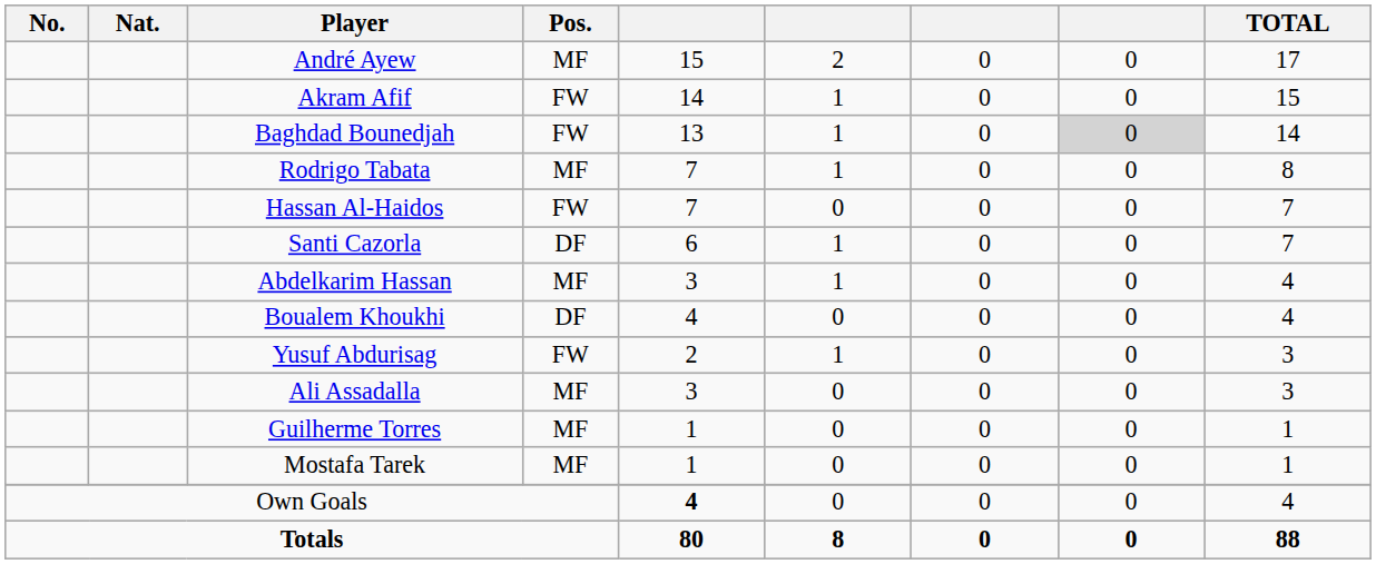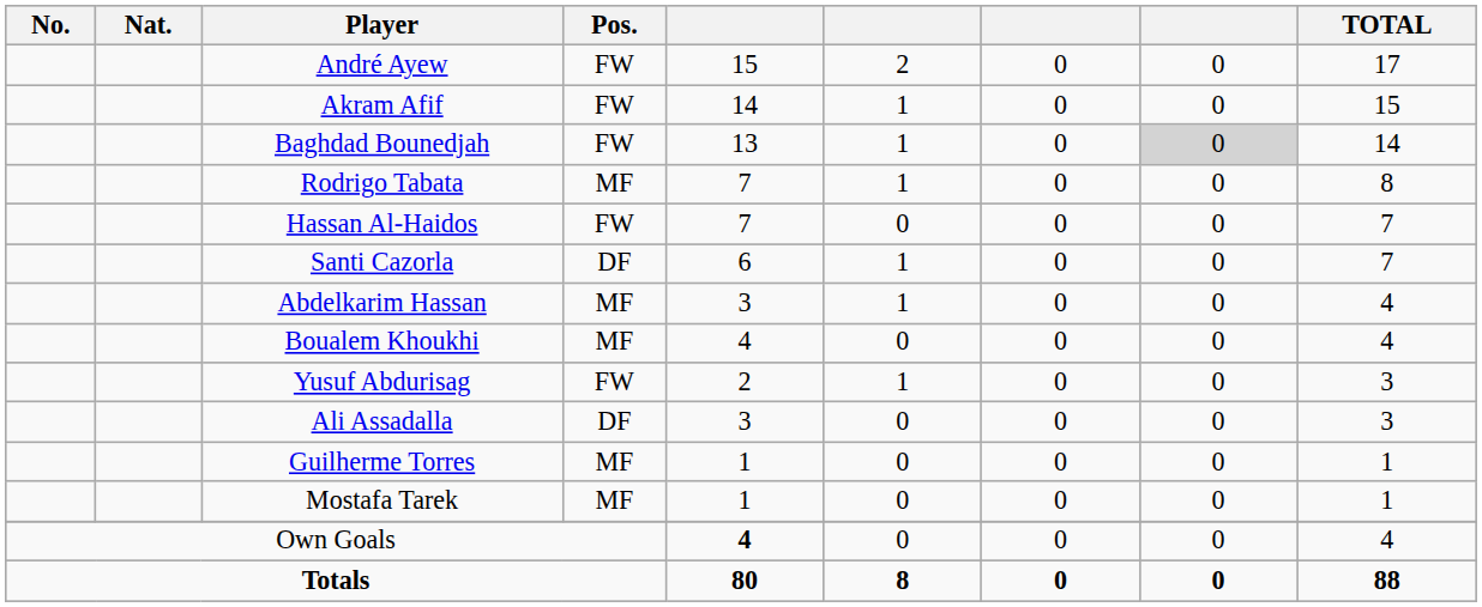André Ayew | Pos.: MF -> FW
Boualem Khoukhi | Pos.: DF -> MF
Ali Assadalla | Pos.: MF -> DF
